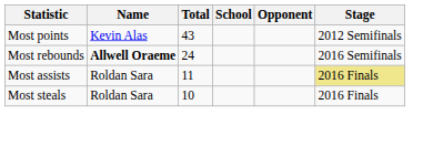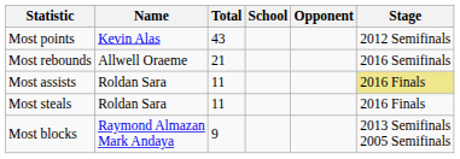Most rebounds | Name: bold -> normal
Most rebounds | Total: 24 -> 21
Most steals | Total: 10 -> 11
+ row: Most blocks | Raymond Almazan Mark Andaya | 9 | 2013 Semifinals 2005 Semifinals
